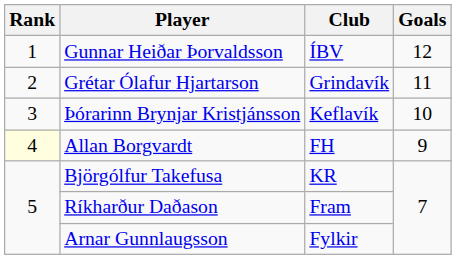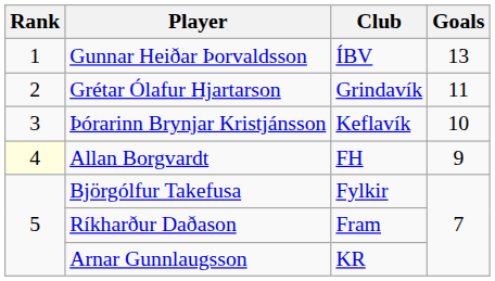Gunnar Heiðar Þorvaldsson | Goals: 12 -> 13
Björgólfur Takefusa | Club: KR -> Fylkir
Arnar Gunnlaugsson | Club: Fylkir -> KR
